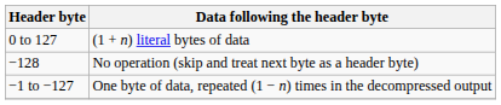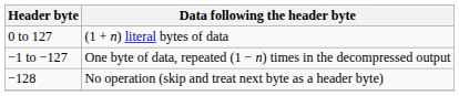rows swapped: −1 to −127 <-> −128
